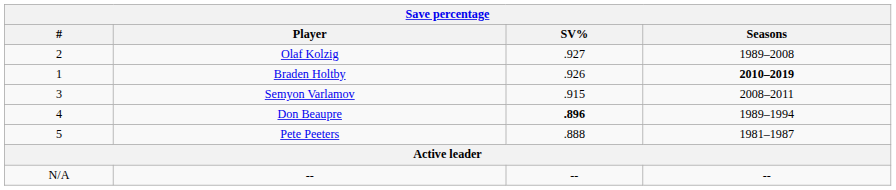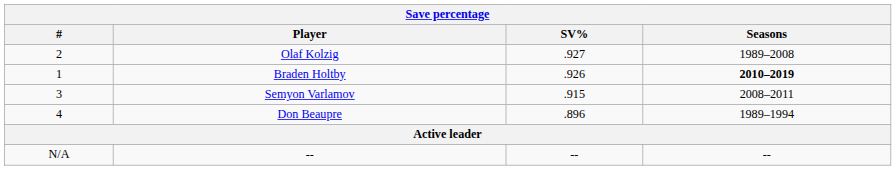Don Beaupre | SV%: bold -> normal
- row: 5 | Pete Peeters | .888 | 1981–1987
